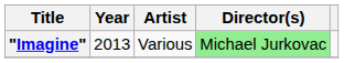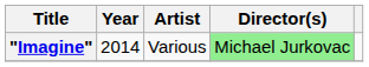"Imagine" | Year: 2013 -> 2014
